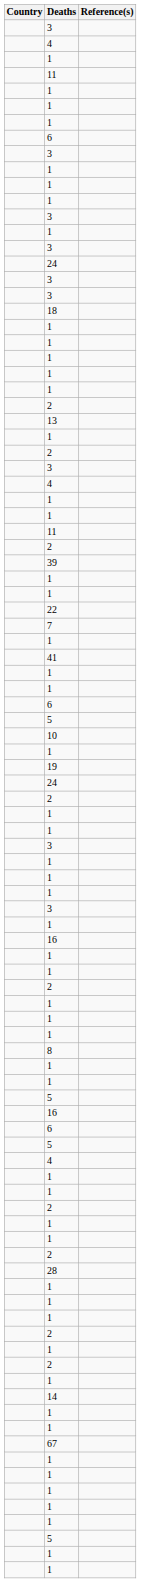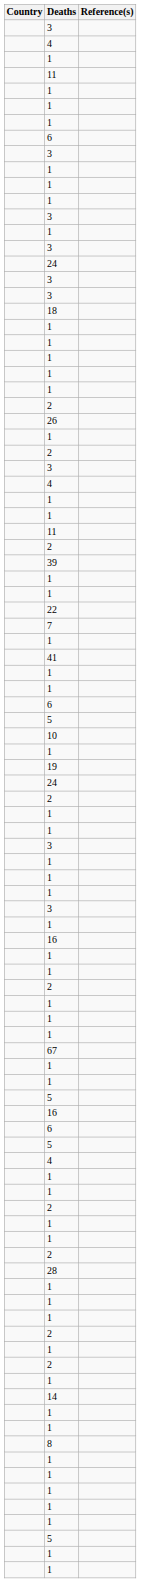+ row: 26
- row: 13
rows swapped: 8 <-> 67
